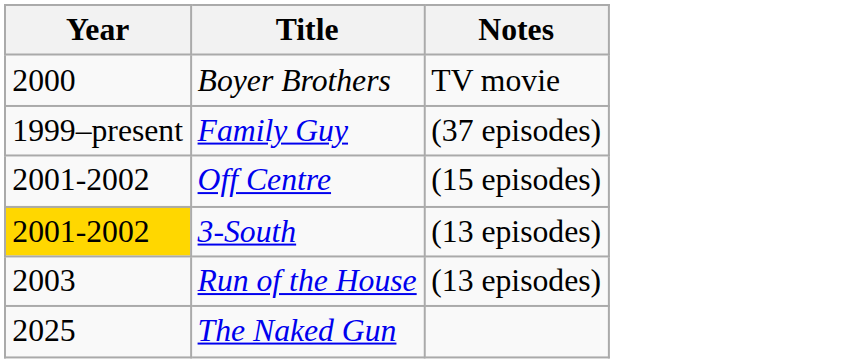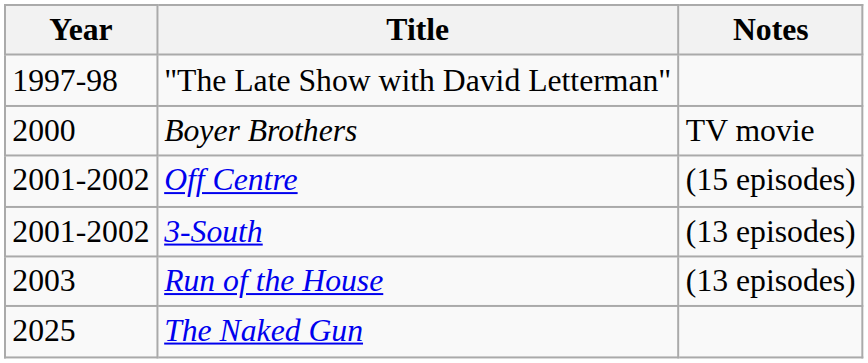+ row: 1997-98 | "The Late Show with David Letterman"
- row: 1999–present | Family Guy | (37 episodes)
3-South | Year: gold background -> no background
